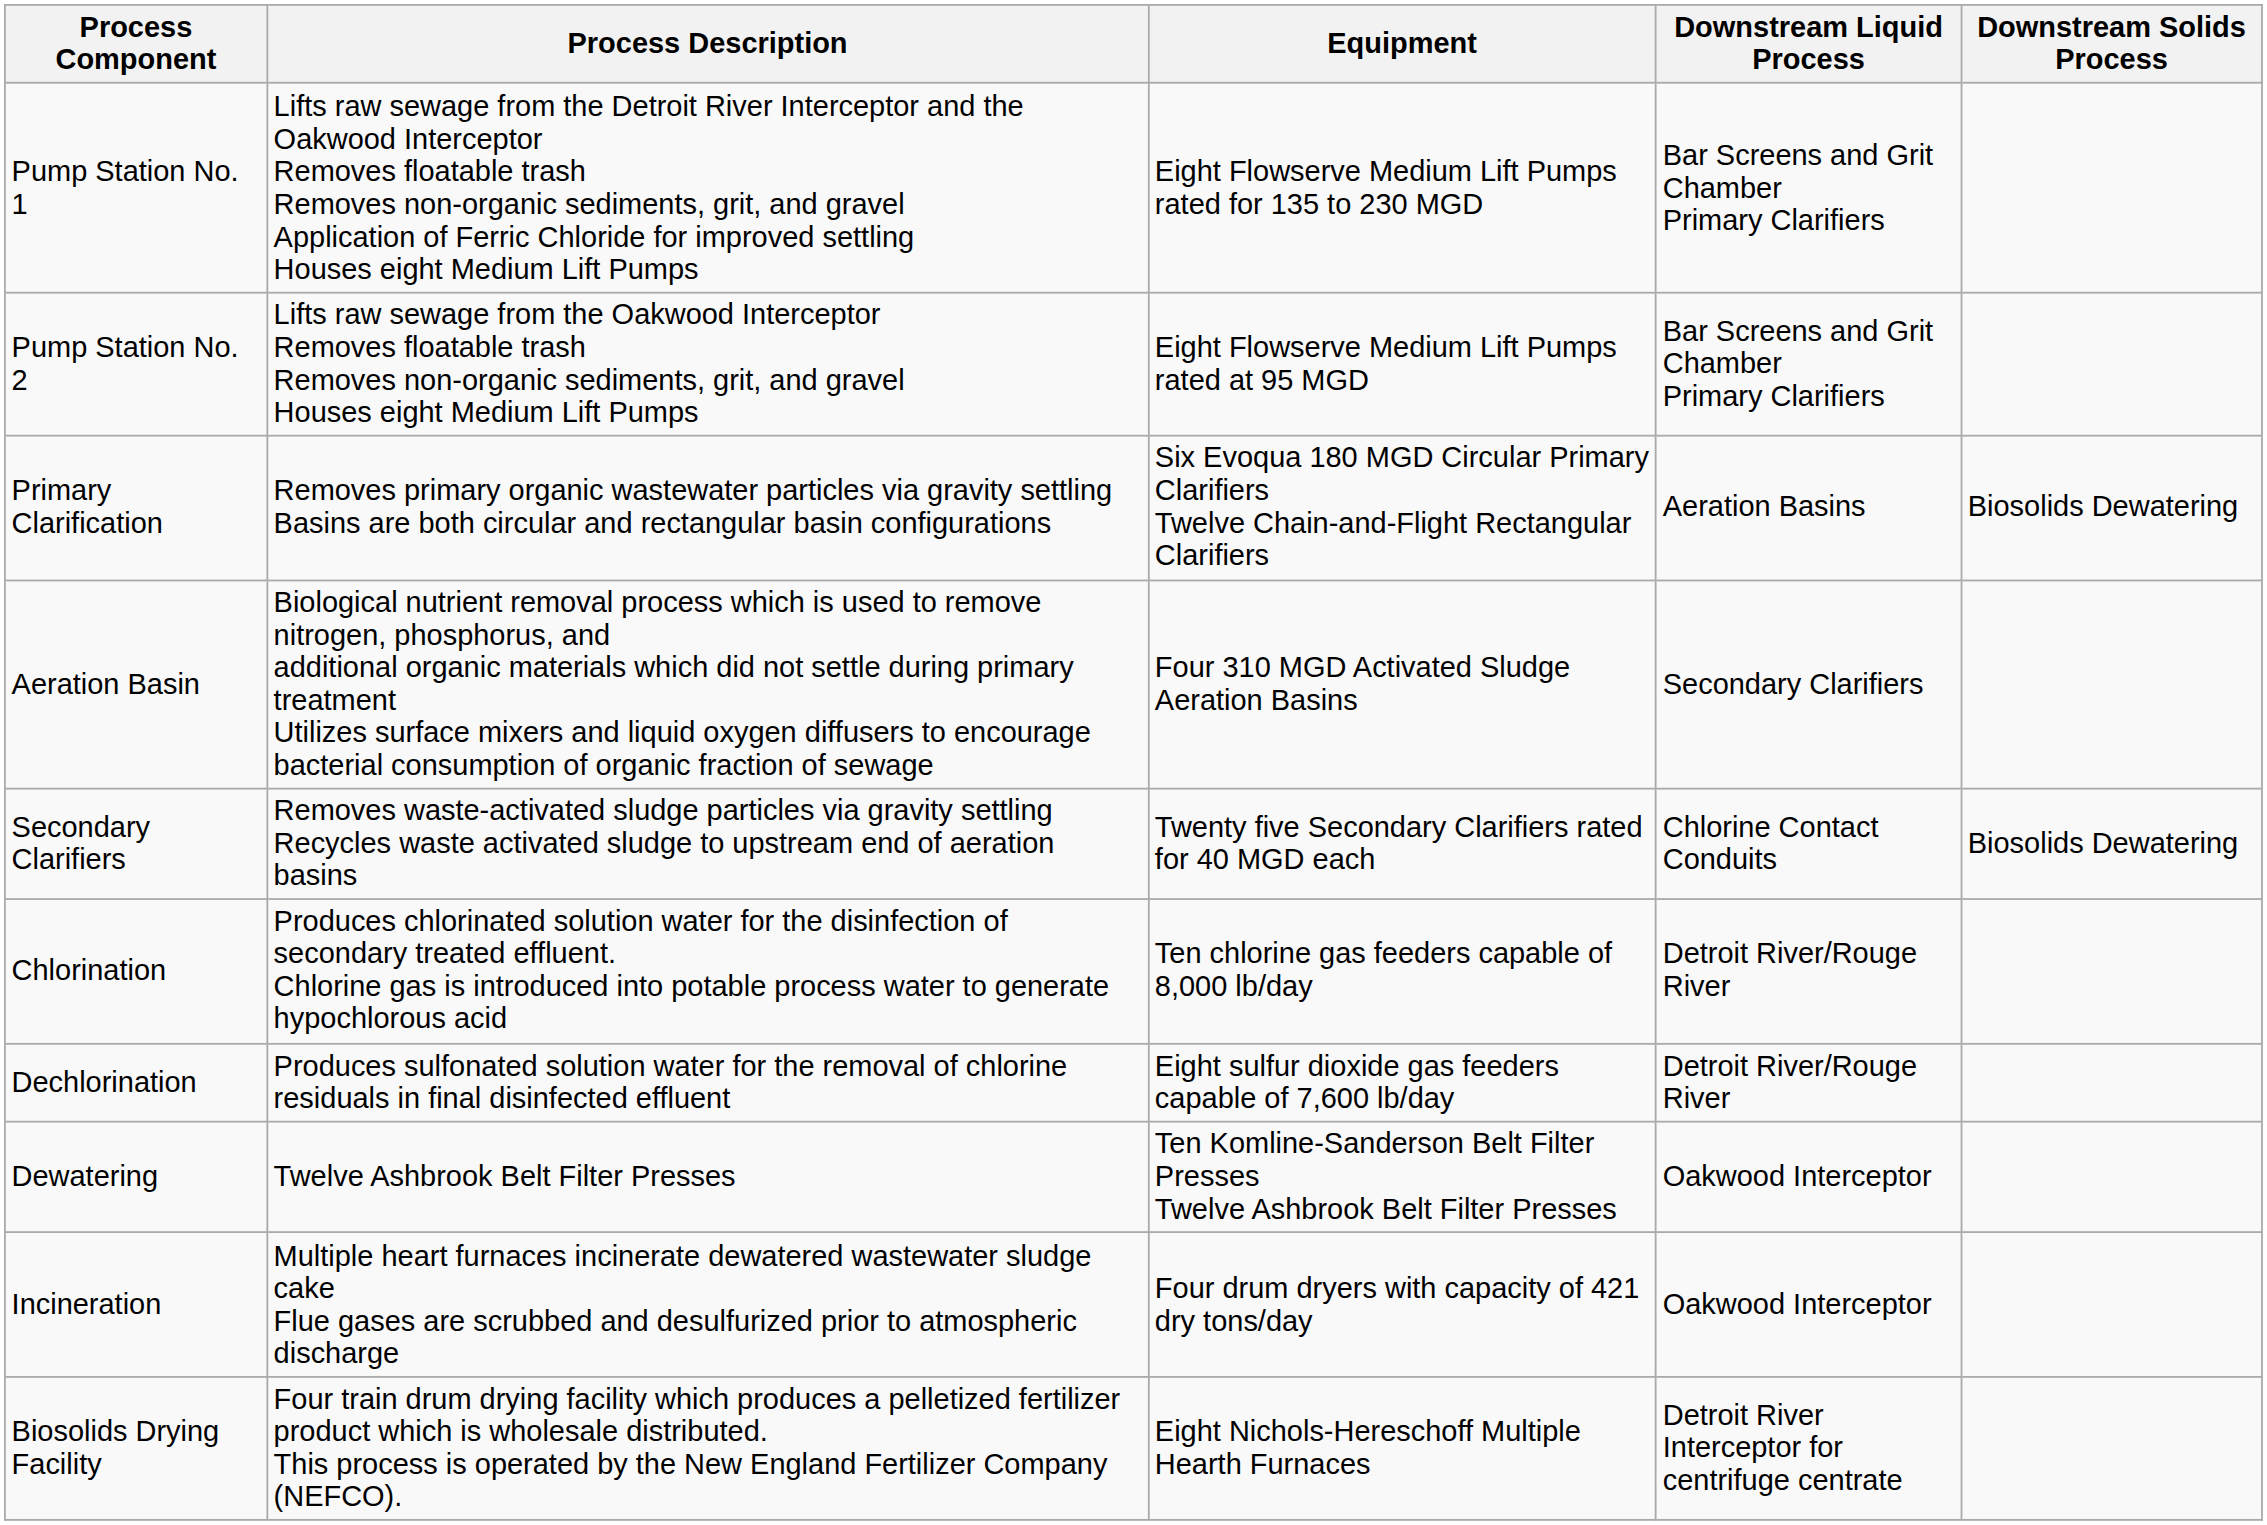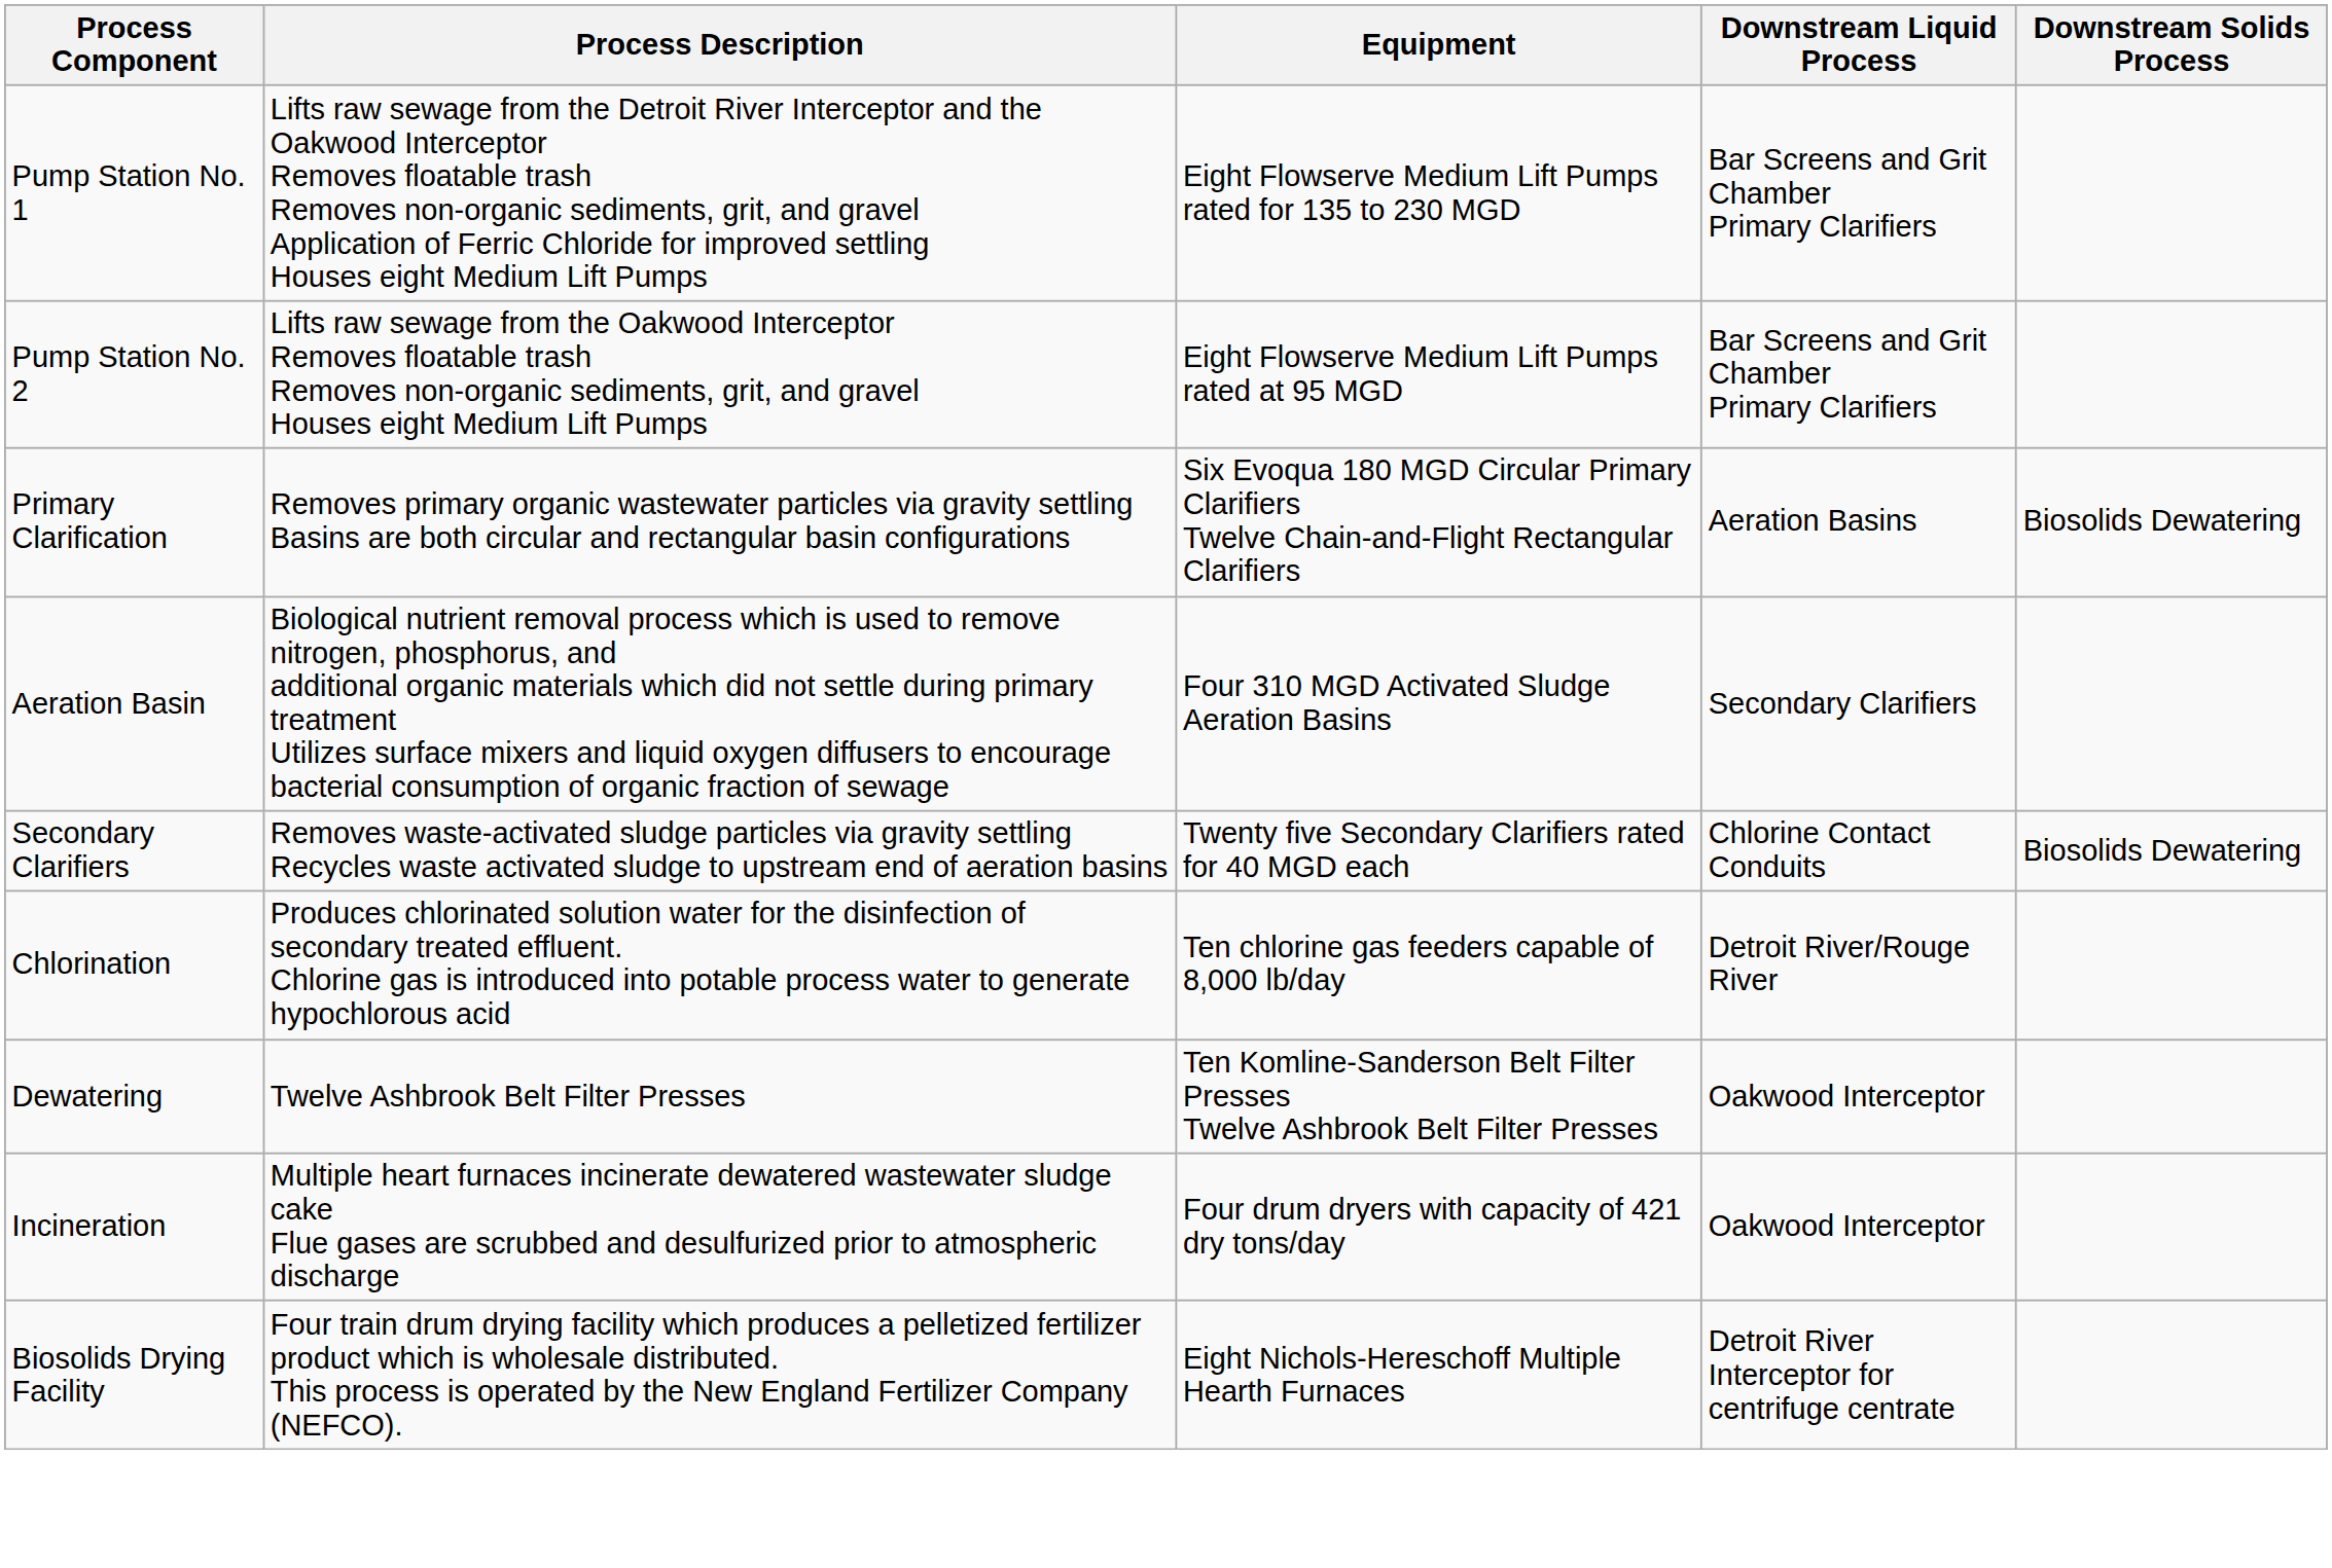- row: Dechlorination | Produces sulfonated solution water for the removal of chlorine residuals in final disinfected effluent | Eight sulfur dioxide gas feeders capable of 7,600 lb/day | Detroit River/Rouge River
